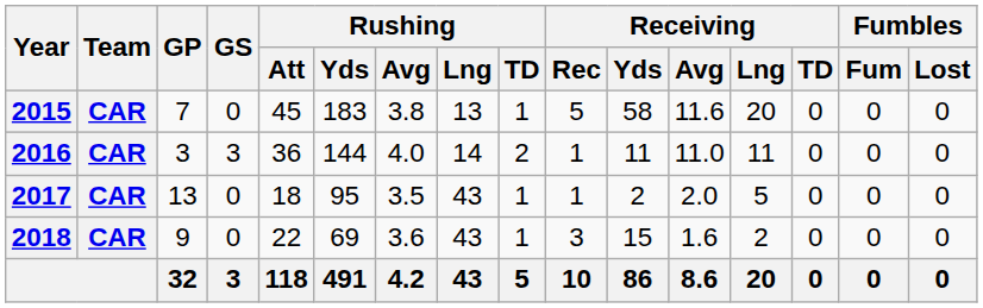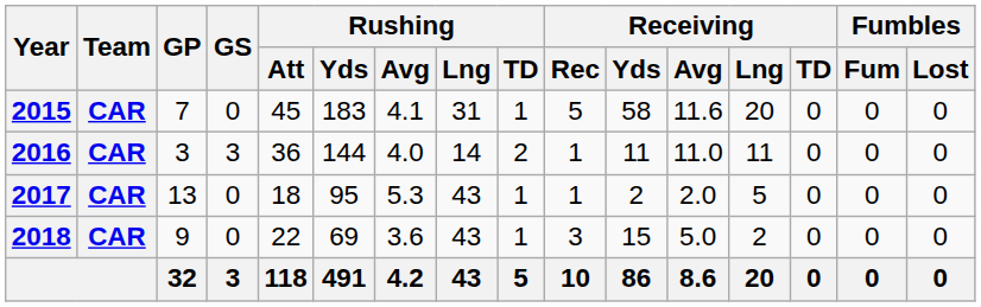2015 | Rushing / Avg: 3.8 -> 4.1
2015 | Rushing / Lng: 13 -> 31
2017 | Rushing / Avg: 3.5 -> 5.3
2018 | Receiving / Avg: 1.6 -> 5.0
